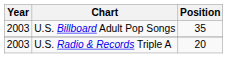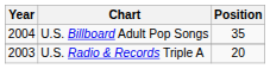U.S. Billboard Adult Pop Songs | Year: 2003 -> 2004
